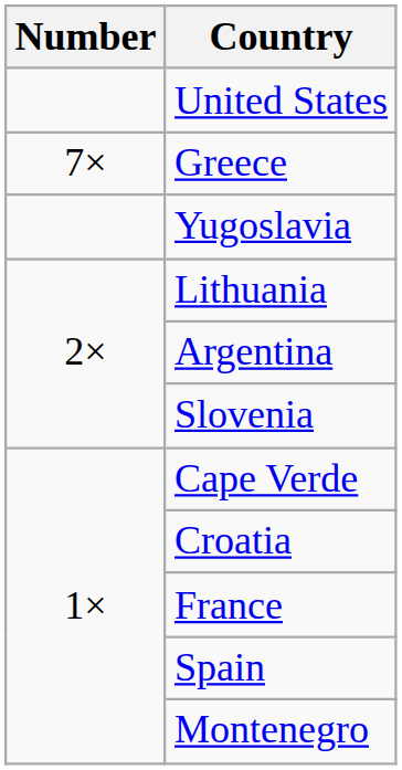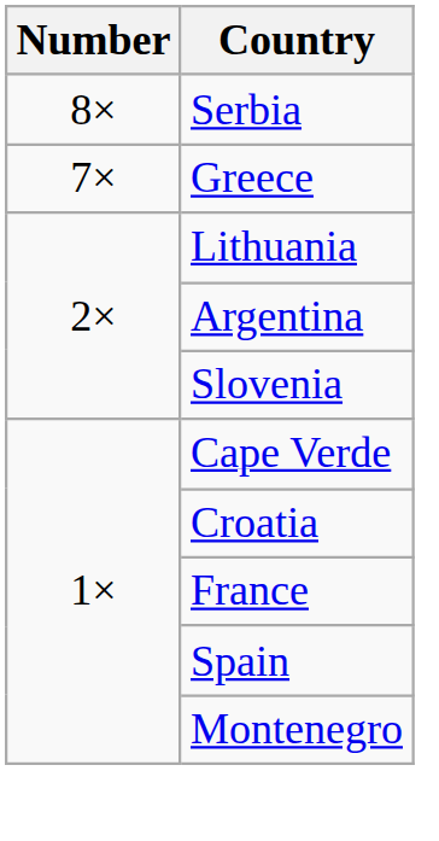- row: United States
+ row: 8× | Serbia
- row: Yugoslavia
